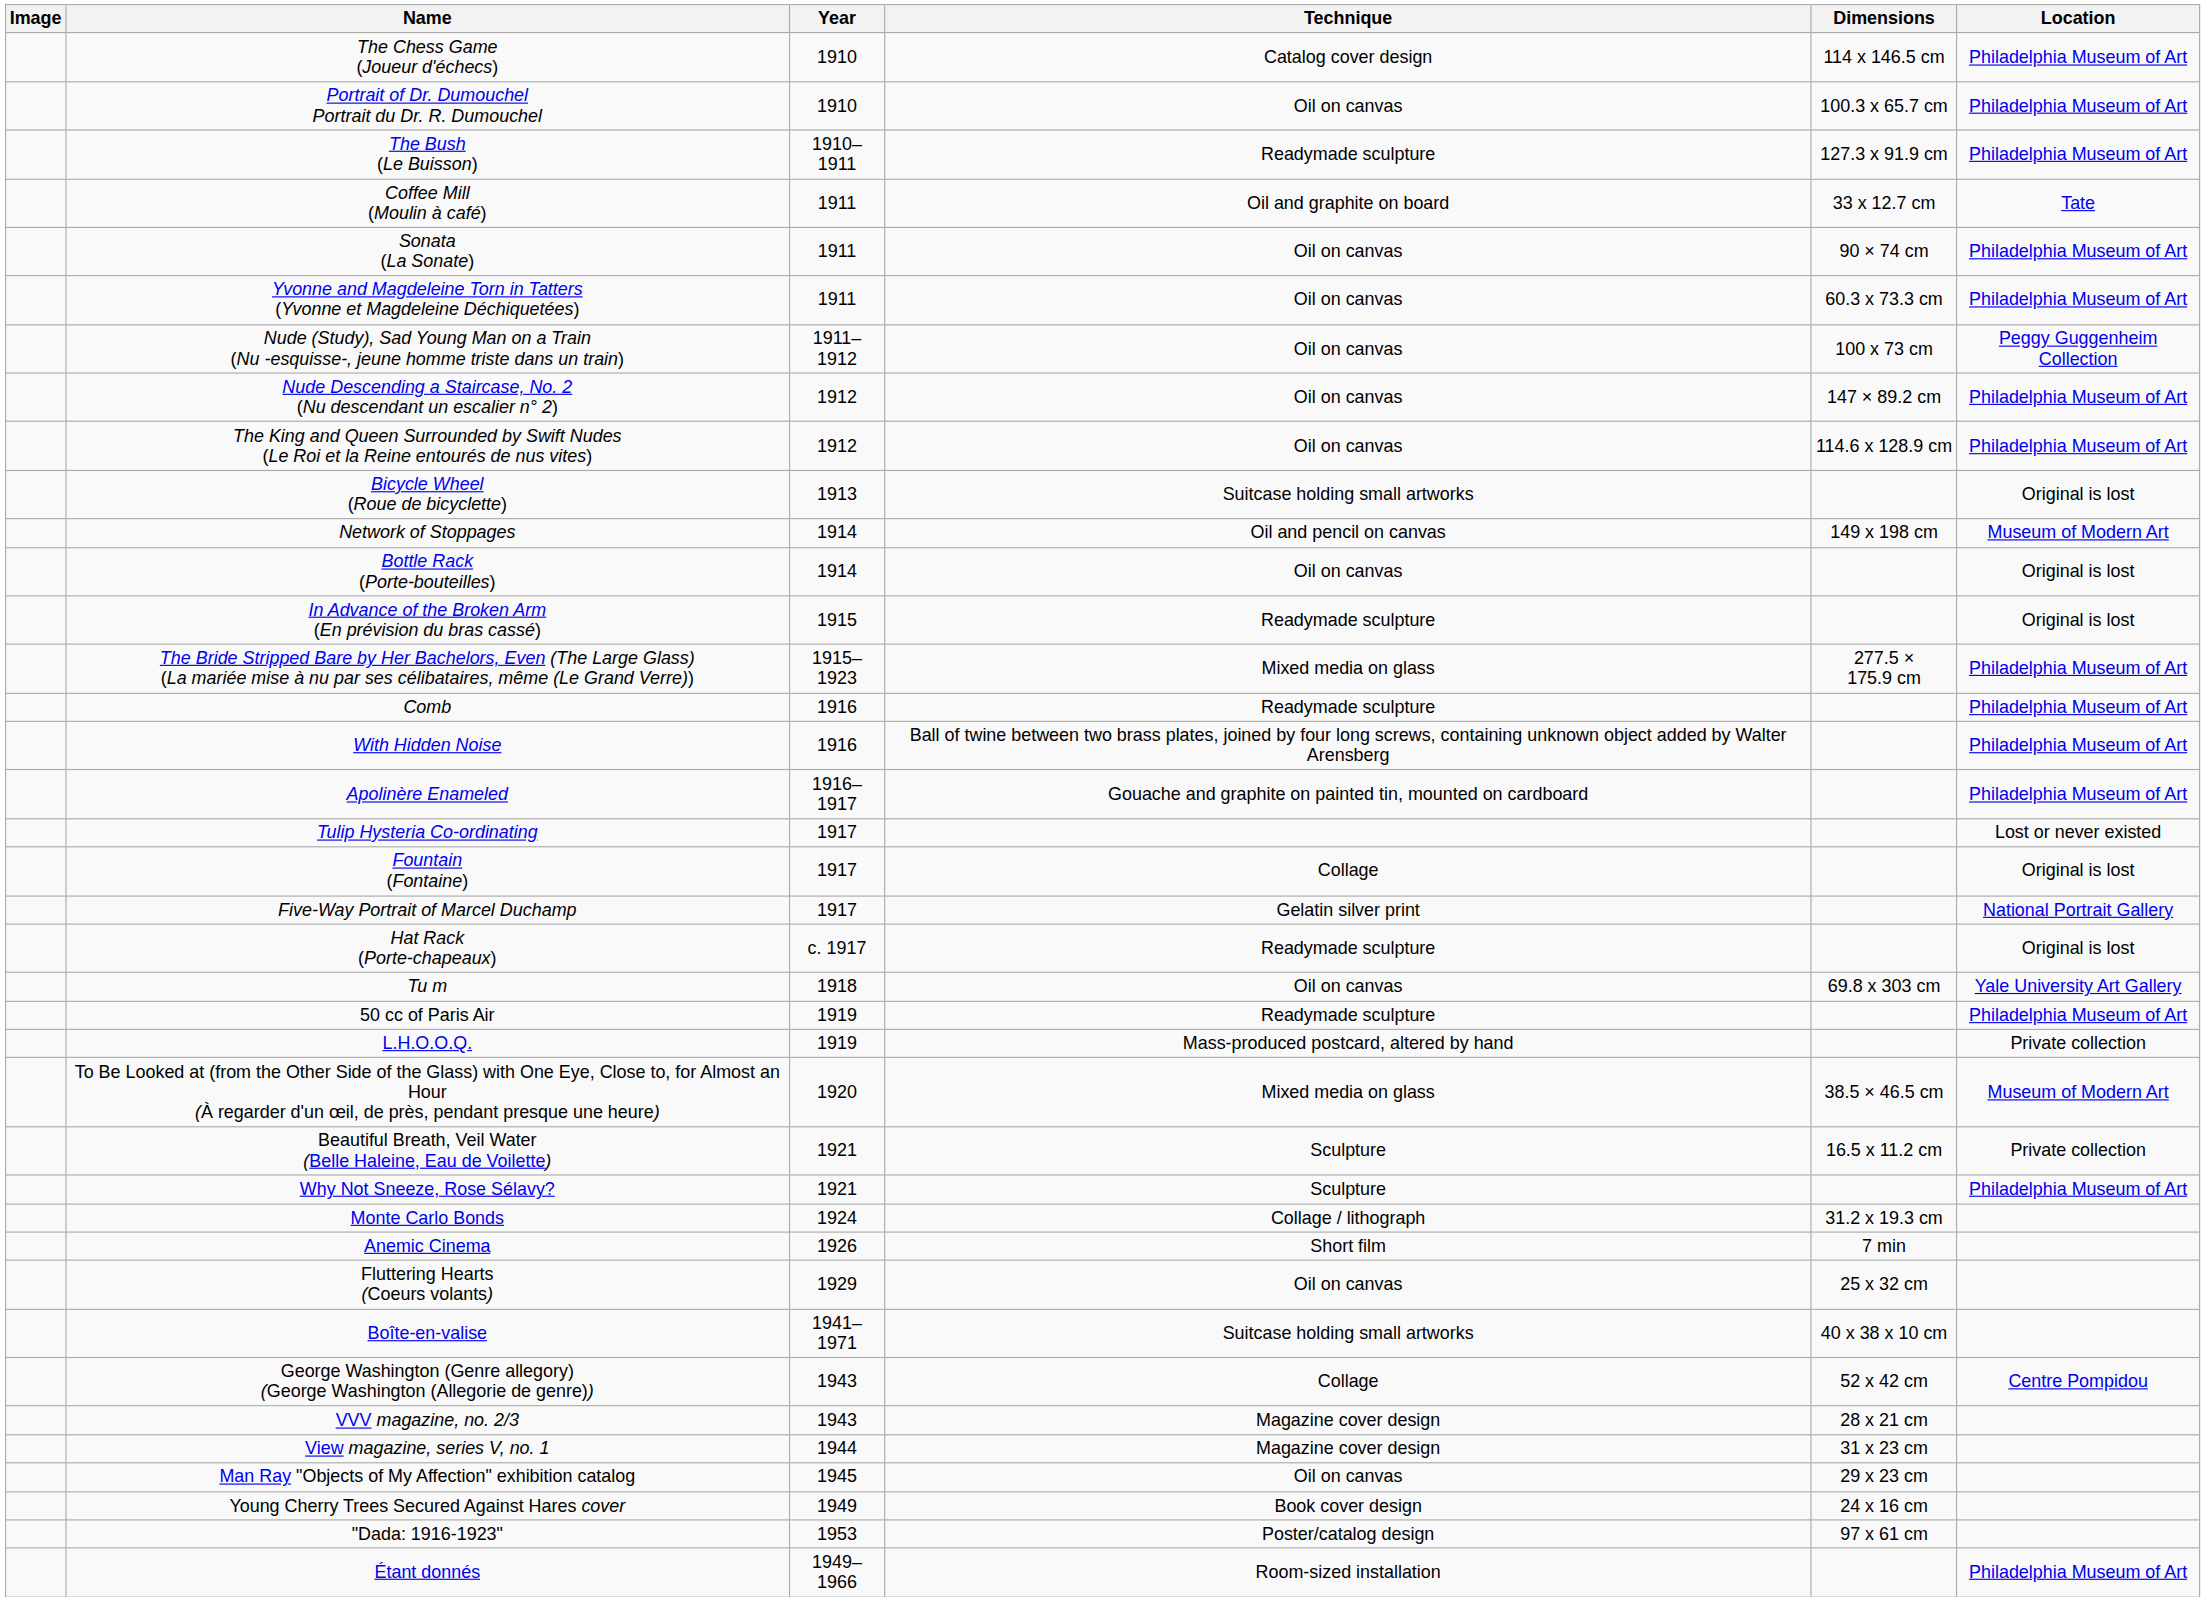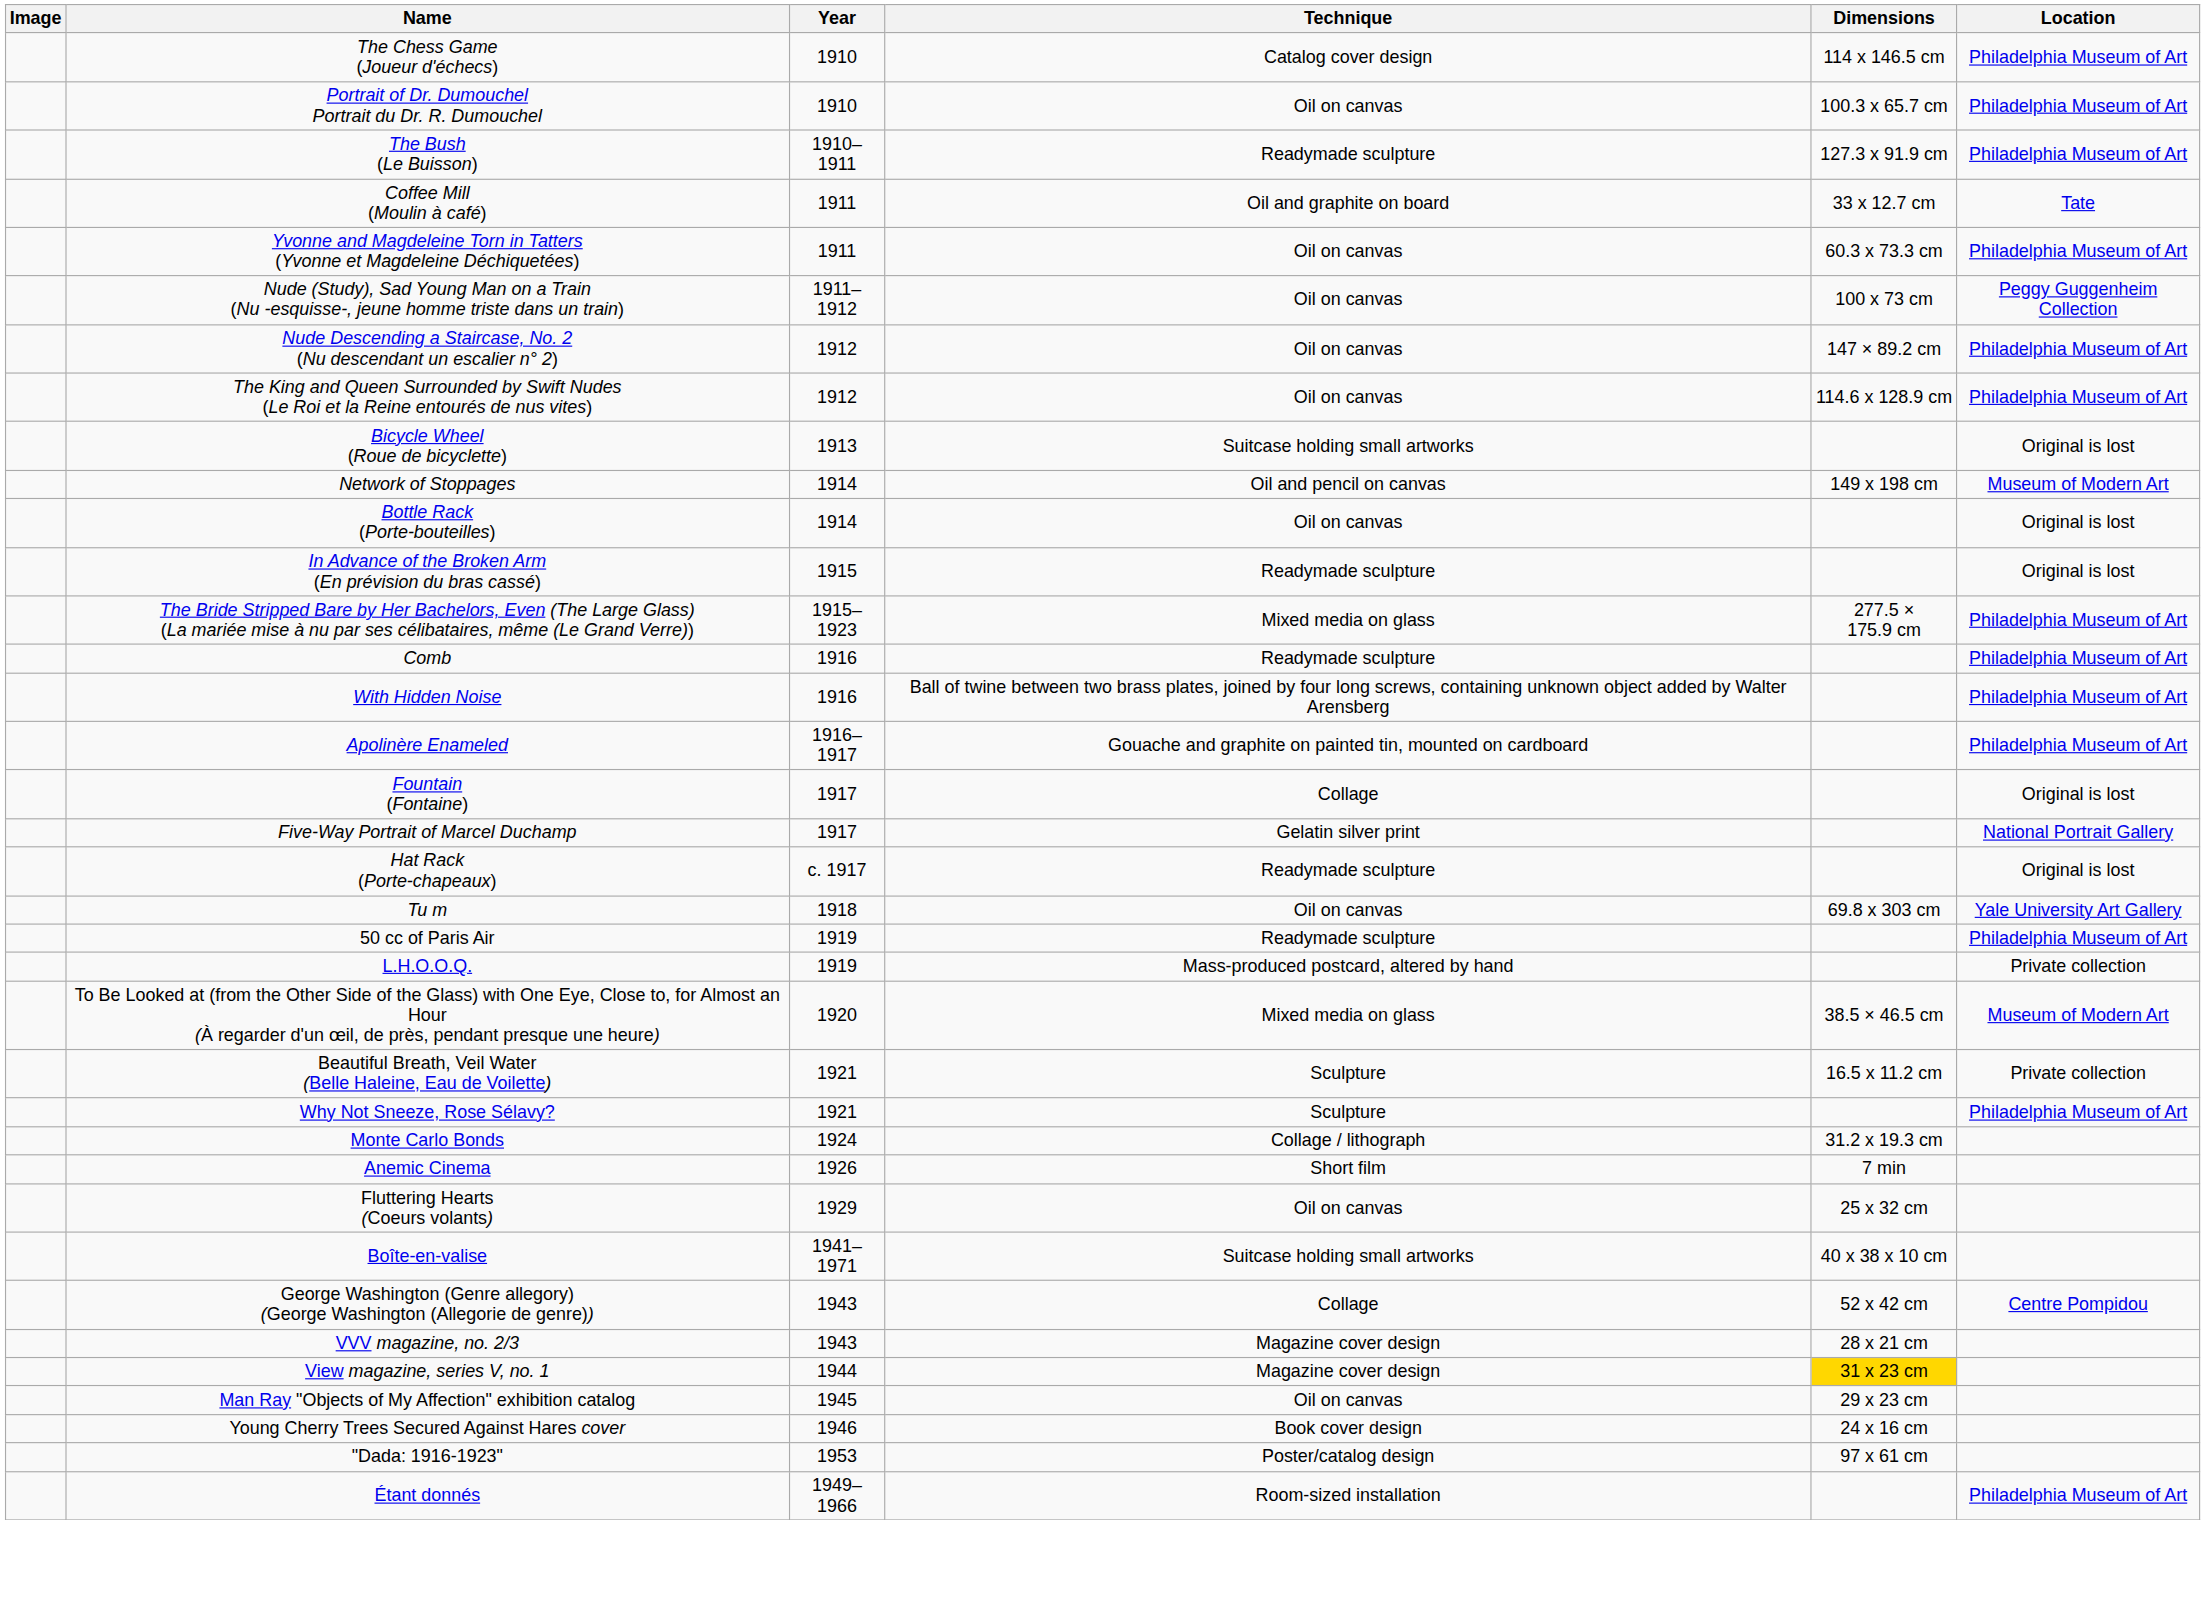- row: Sonata (La Sonate) | 1911 | Oil on canvas | 90 × 74 cm | Philadelphia Museum of Art
- row: Tulip Hysteria Co-ordinating | 1917 | Lost or never existed
View magazine, series V, no. 1 | Dimensions: no background -> gold background
Young Cherry Trees Secured Against Hares cover | Year: 1949 -> 1946
